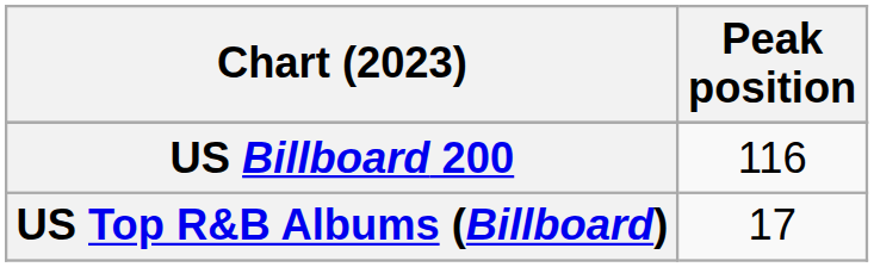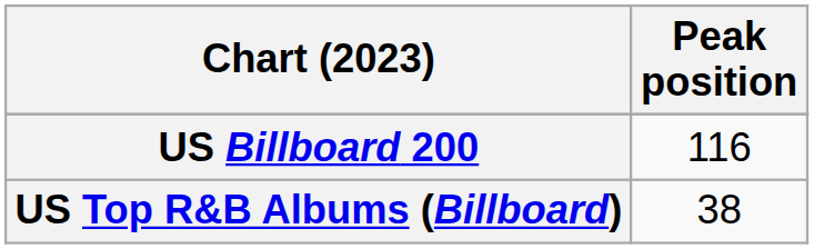US Top R&B Albums (Billboard) | Peak position: 17 -> 38
